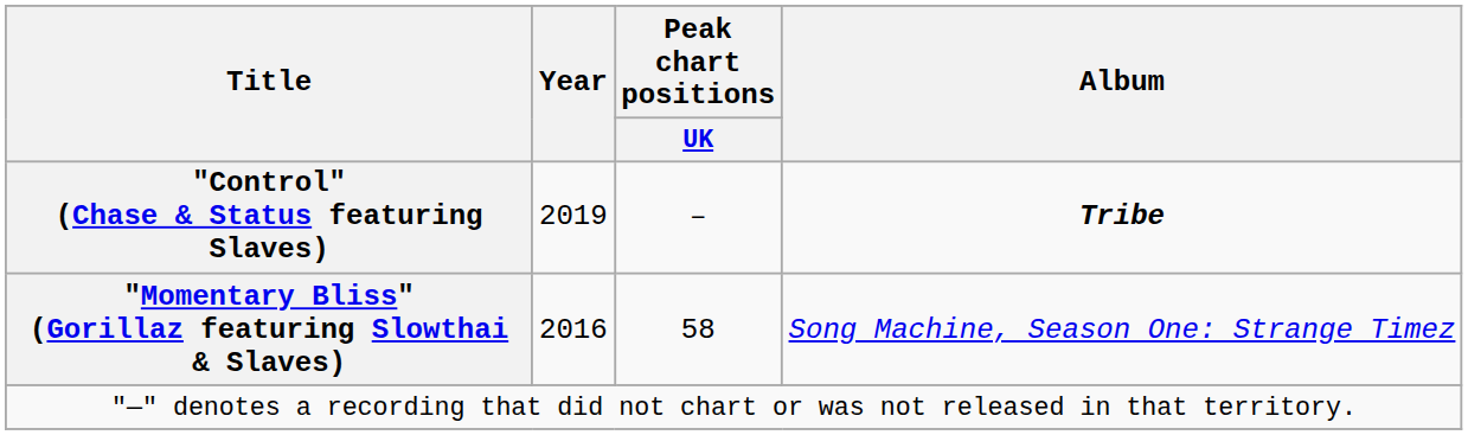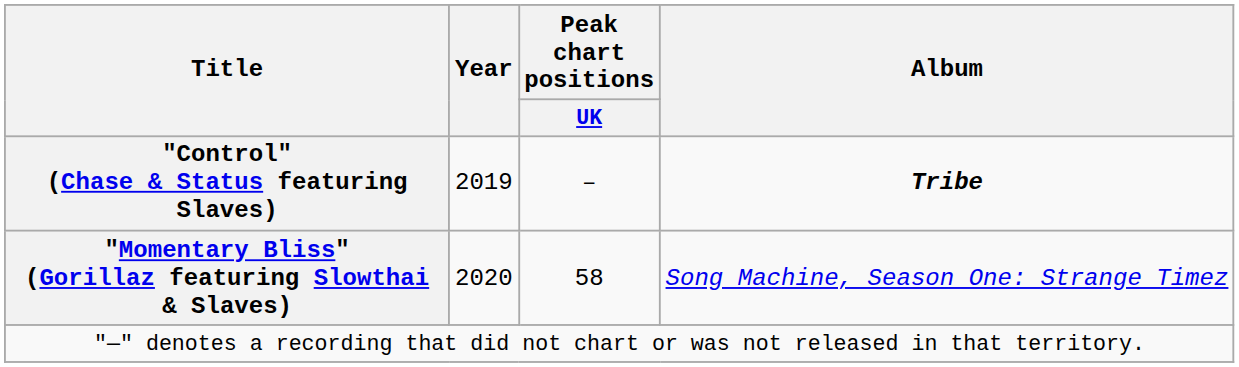"Momentary Bliss" (Gorillaz featuring Slowthai & Slaves) | Year: 2016 -> 2020
